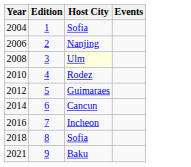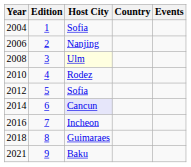+ column: Country
2012 | Host City: Guimaraes -> Sofia
2014 | Host City: no background -> lavender background
2018 | Host City: Sofia -> Guimaraes
